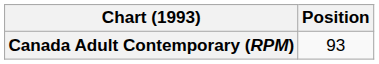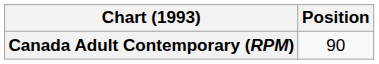Canada Adult Contemporary (RPM) | Position: 93 -> 90
